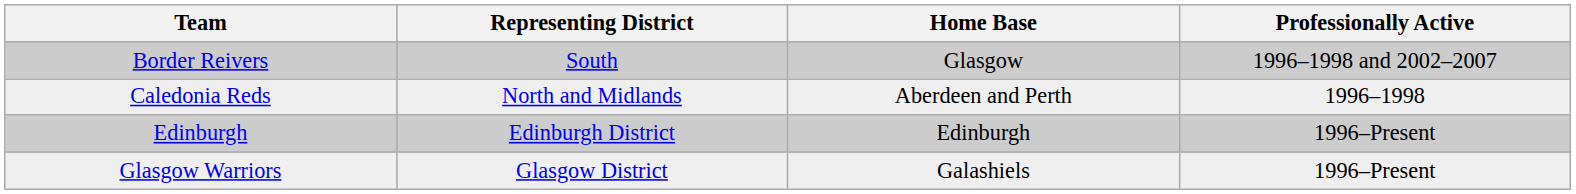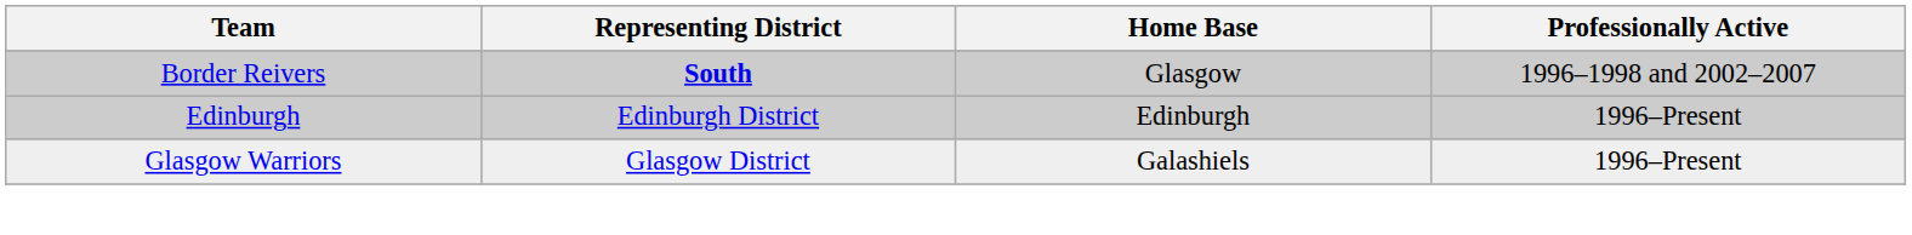Border Reivers | Representing District: normal -> bold
- row: Caledonia Reds | North and Midlands | Aberdeen and Perth | 1996–1998
